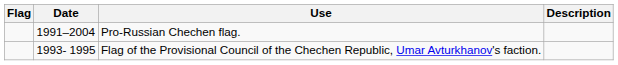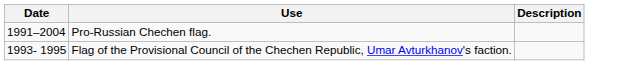- column: Flag
